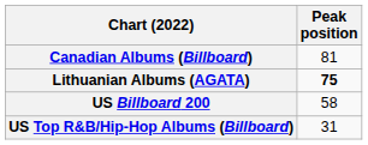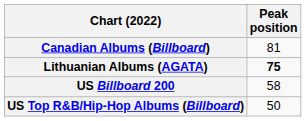US Top R&B/Hip-Hop Albums (Billboard) | Peak position: 31 -> 50
